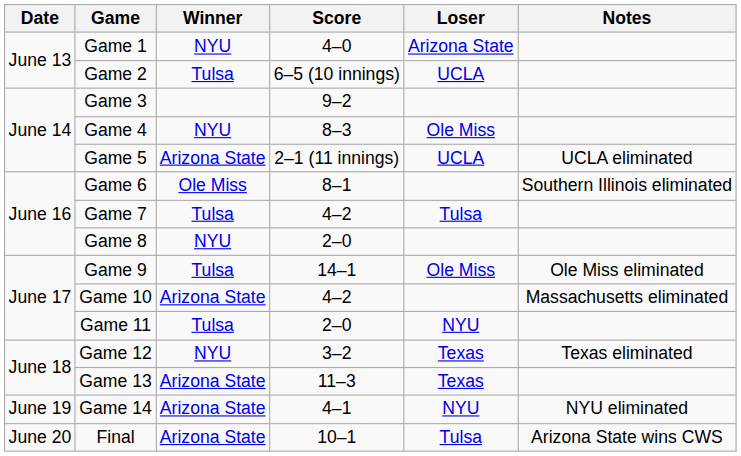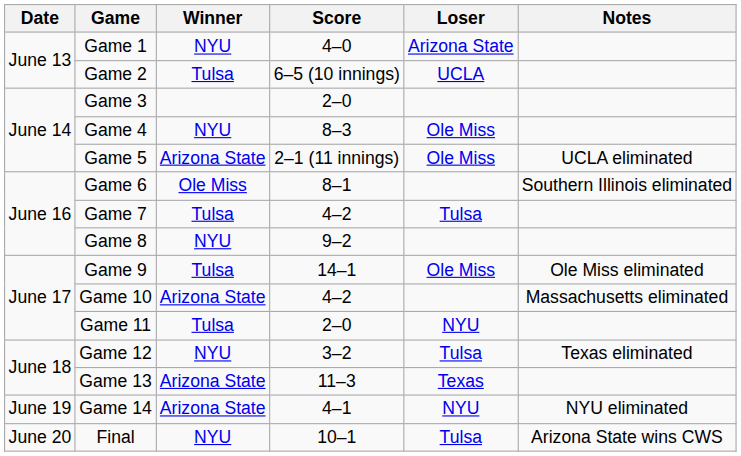Game 3 | Score: 9–2 -> 2–0
Game 5 | Loser: UCLA -> Ole Miss
Game 8 | Score: 2–0 -> 9–2
Game 12 | Loser: Texas -> Tulsa
Final | Winner: Arizona State -> NYU
